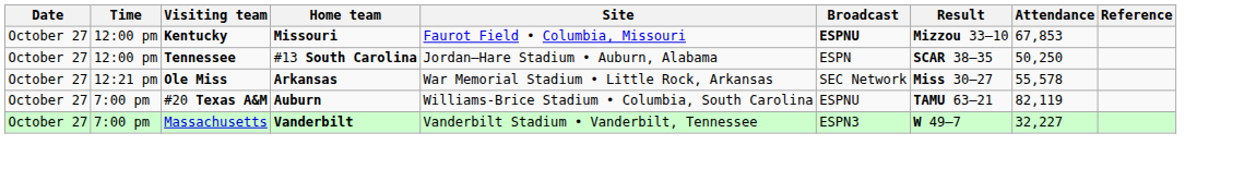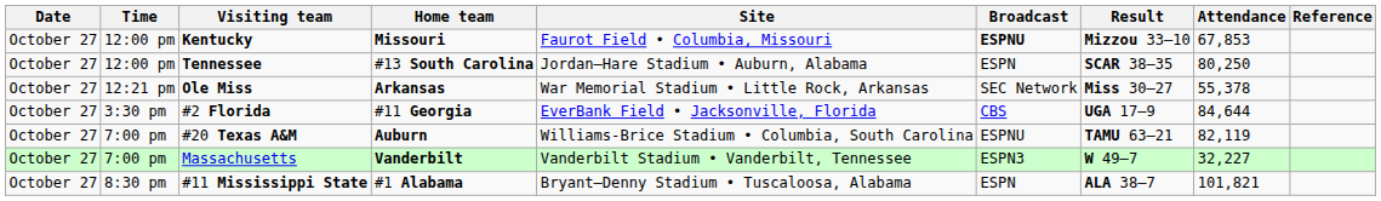Tennessee | Attendance: 50,250 -> 80,250
Ole Miss | Attendance: 55,578 -> 55,378
+ row: October 27 | 3:30 pm | #2 Florida | #11 Georgia | EverBank Field • Jacksonville, Florida | CBS | UGA 17–9 | 84,644
+ row: October 27 | 8:30 pm | #11 Mississippi State | #1 Alabama | Bryant–Denny Stadium • Tuscaloosa, Alabama | ESPN | ALA 38–7 | 101,821
